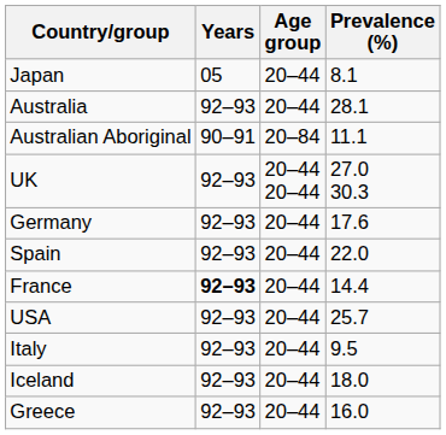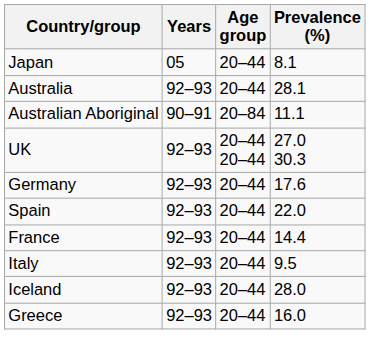France | Years: bold -> normal
- row: USA | 92–93 | 20–44 | 25.7
Iceland | Prevalence (%): 18.0 -> 28.0
